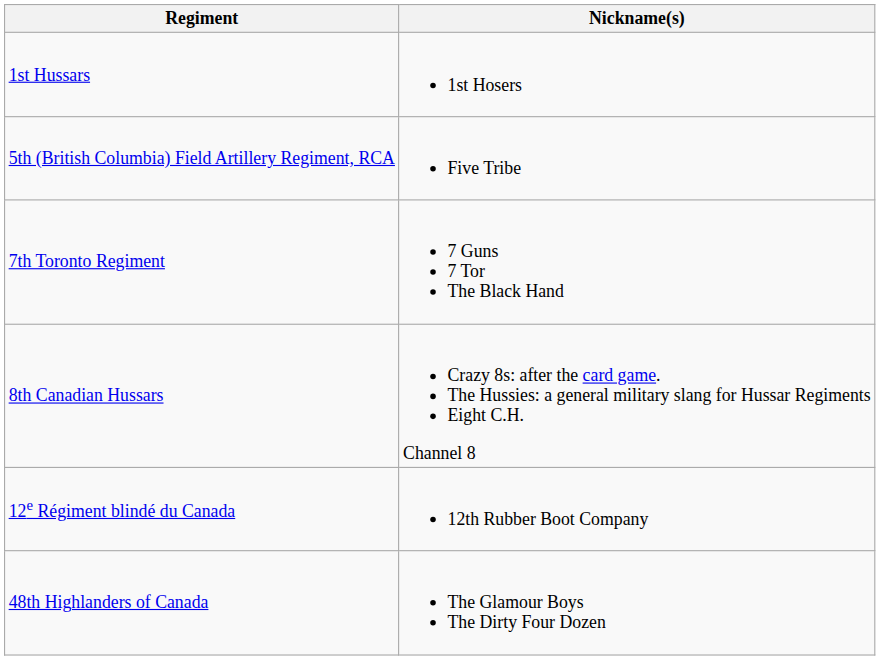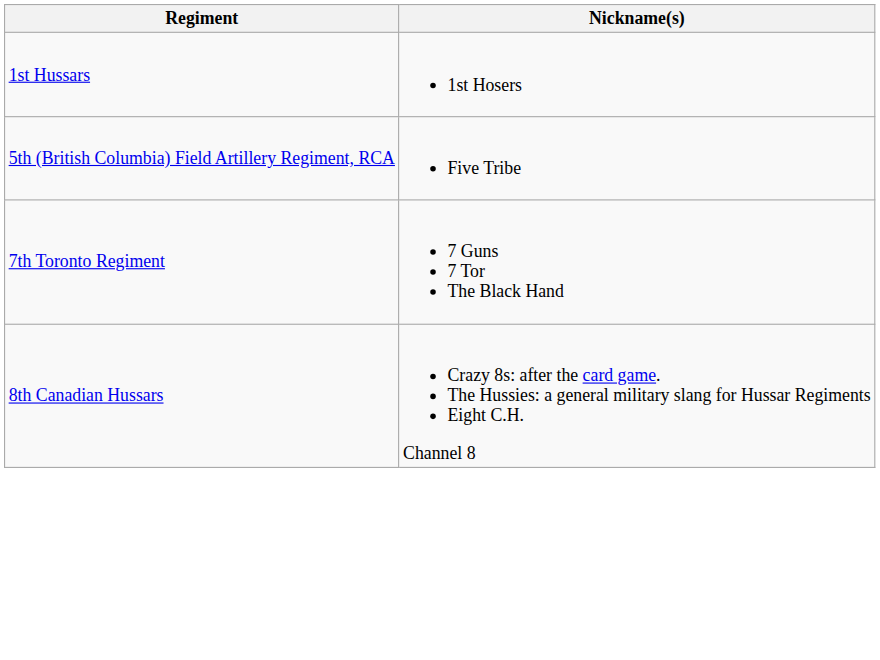- row: 12e Régiment blindé du Canada | 12th Rubber Boot Company
- row: 48th Highlanders of Canada | The Glamour Boys The Dirty Four Dozen
